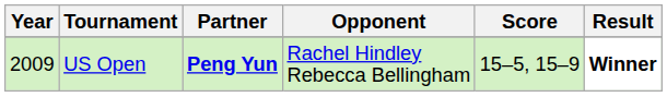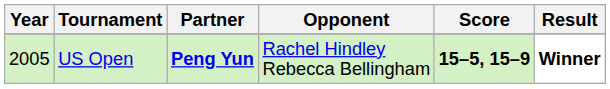US Open | Year: 2009 -> 2005
US Open | Score: normal -> bold
